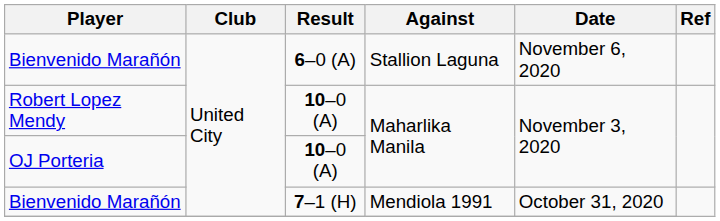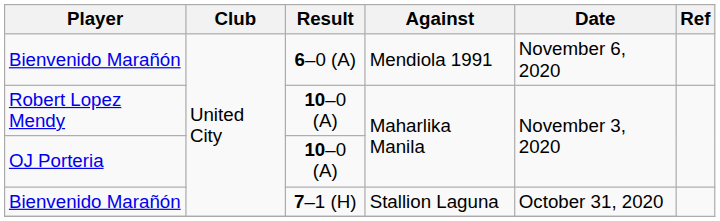Bienvenido Marañón / 6–0 (A) | Against: Stallion Laguna -> Mendiola 1991
Bienvenido Marañón / 7–1 (H) | Against: Mendiola 1991 -> Stallion Laguna
